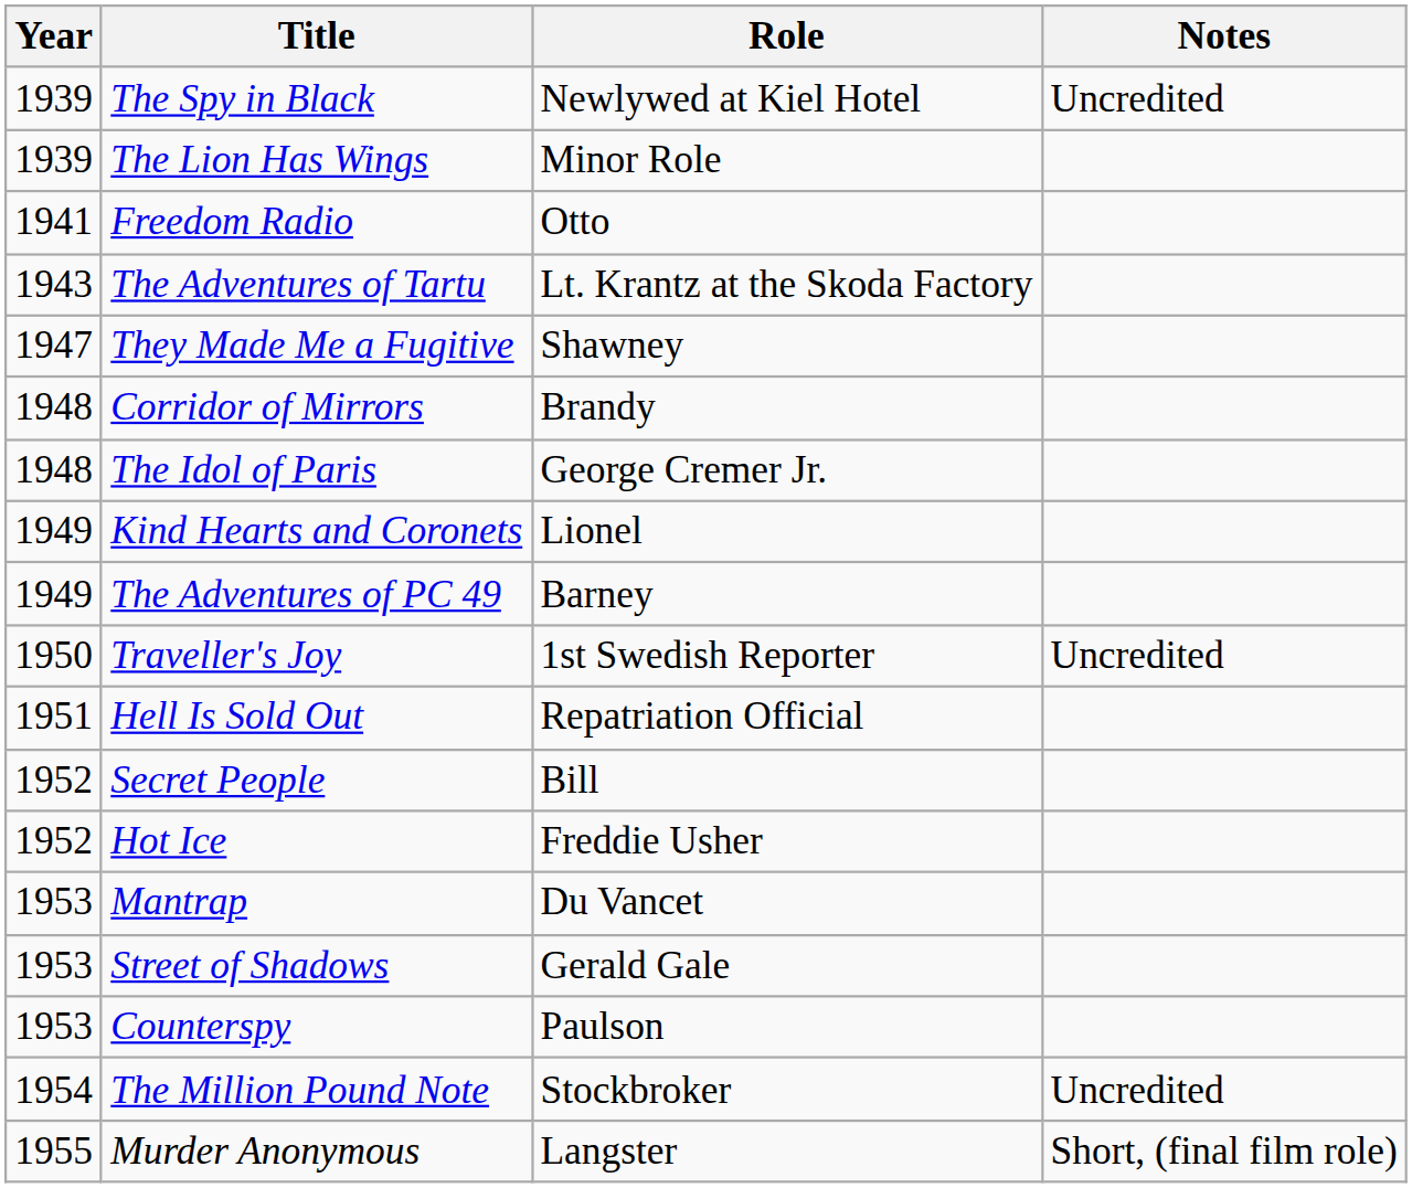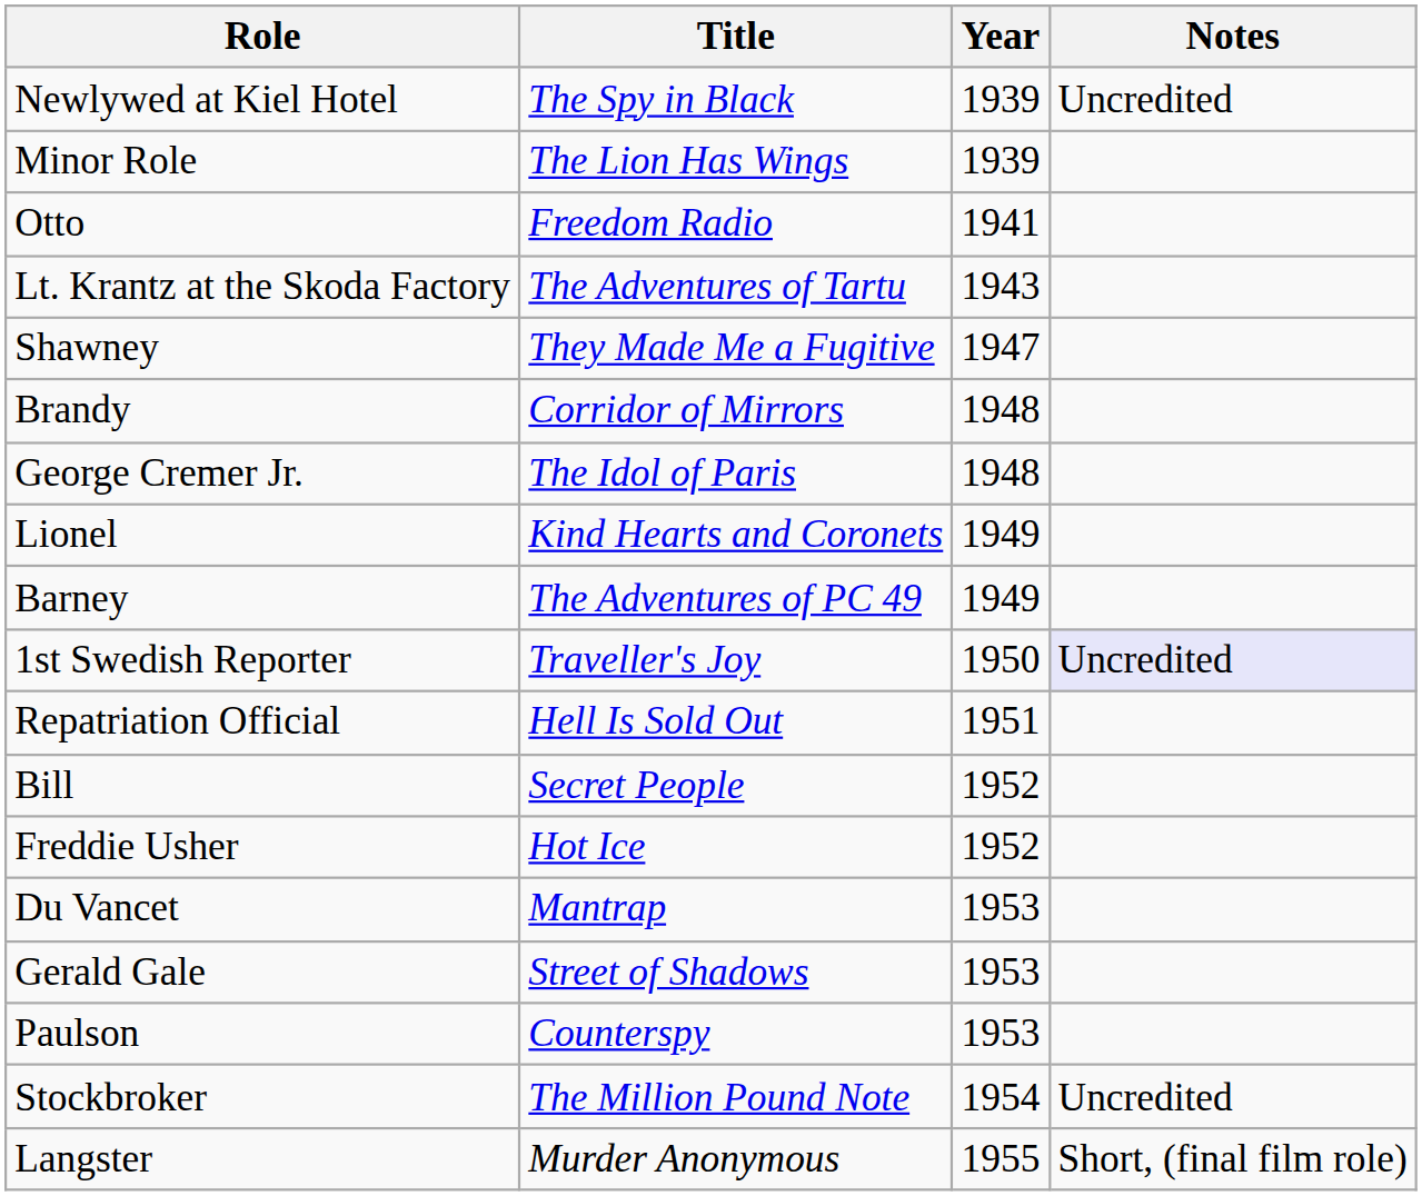columns swapped: Year <-> Role
Traveller's Joy | Notes: no background -> lavender background
